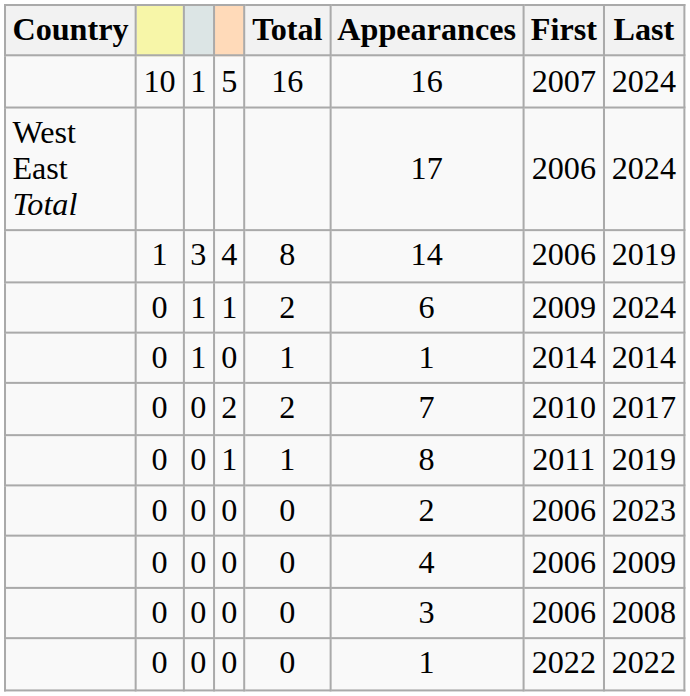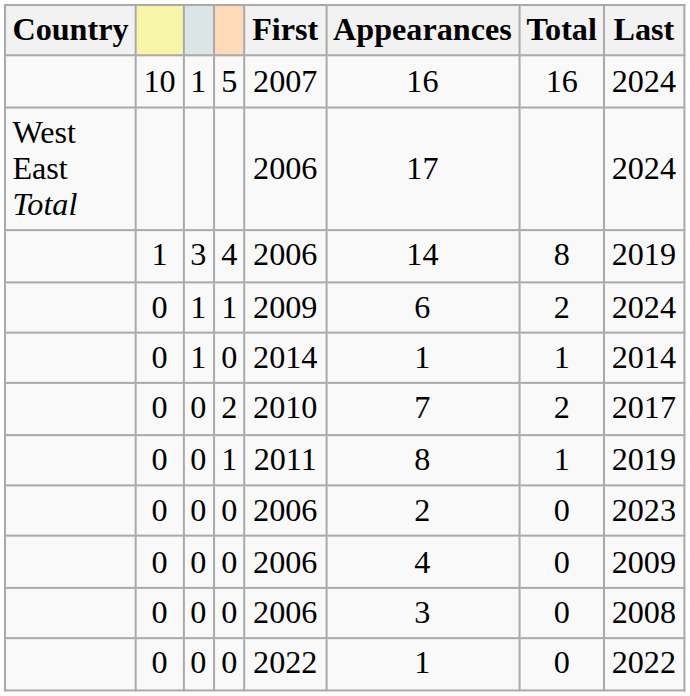columns swapped: Total <-> First
